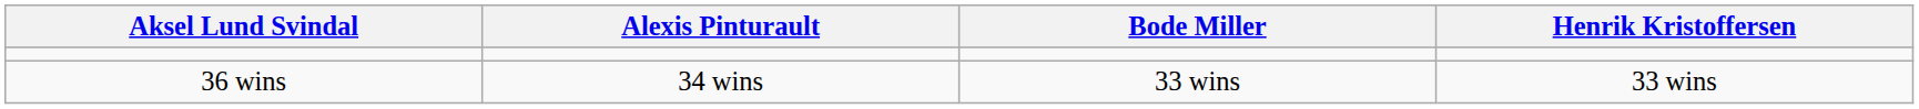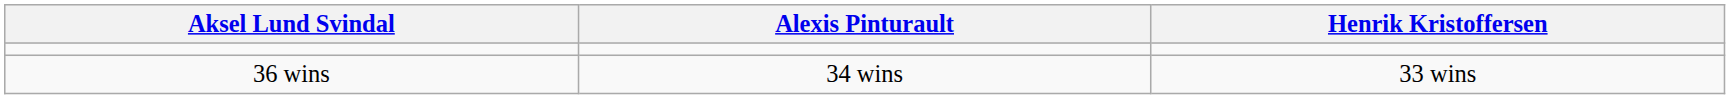- column: Bode Miller | 33 wins
